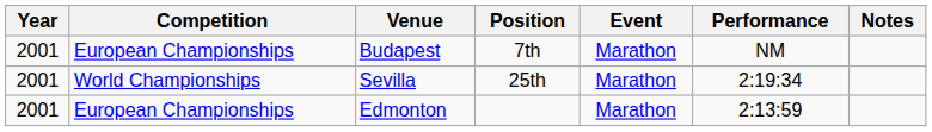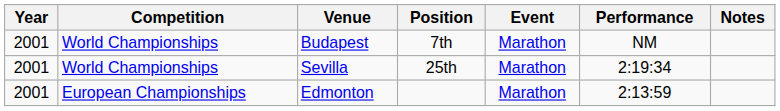Budapest | Competition: European Championships -> World Championships
